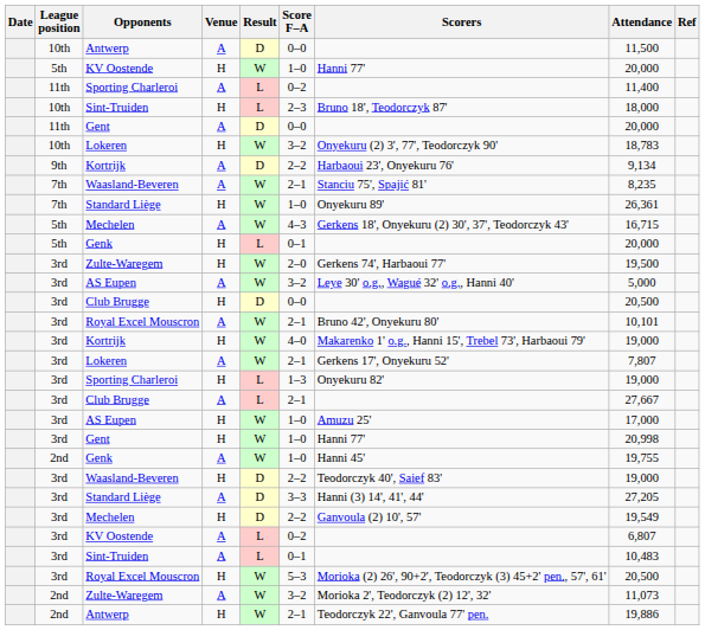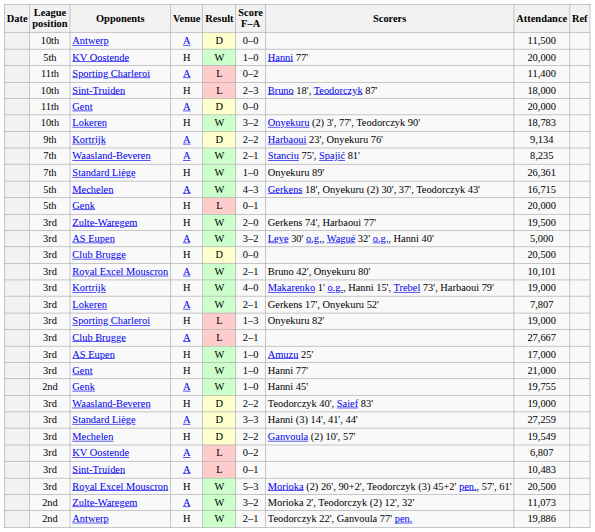Gent / H | Attendance: 20,998 -> 21,000
Standard Liège / A | Attendance: 27,205 -> 27,259
